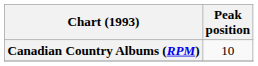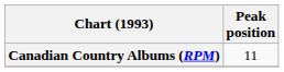Canadian Country Albums (RPM) | Peak position: 10 -> 11
